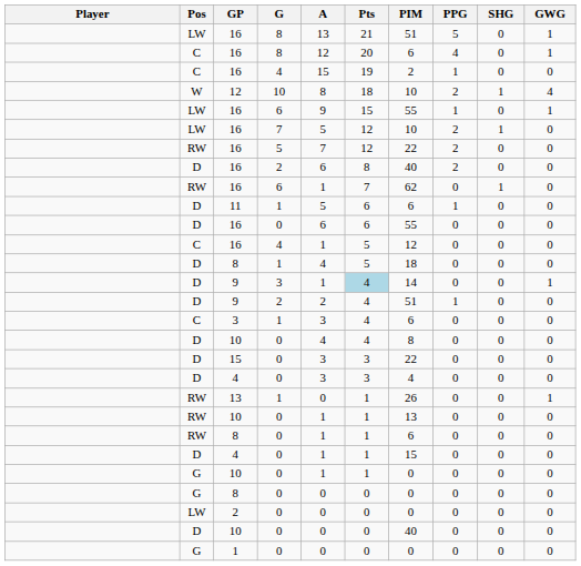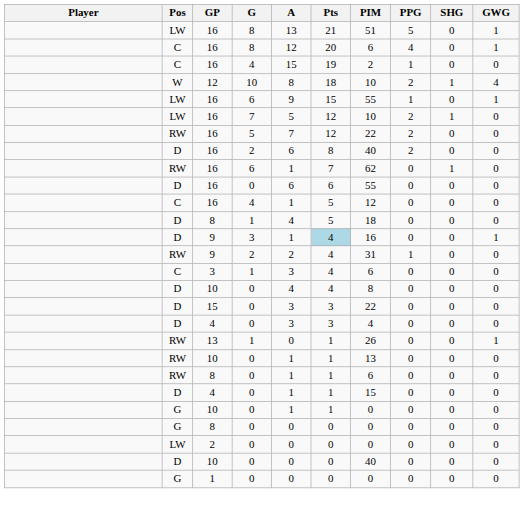- row: D | 11 | 1 | 5 | 6 | 6 | 1 | 0 | 0
9 / 3 | PIM: 14 -> 16
9 / 2 | Pos: D -> RW
9 / 2 | PIM: 51 -> 31
